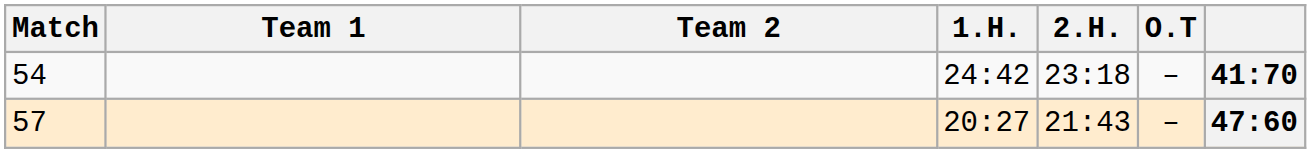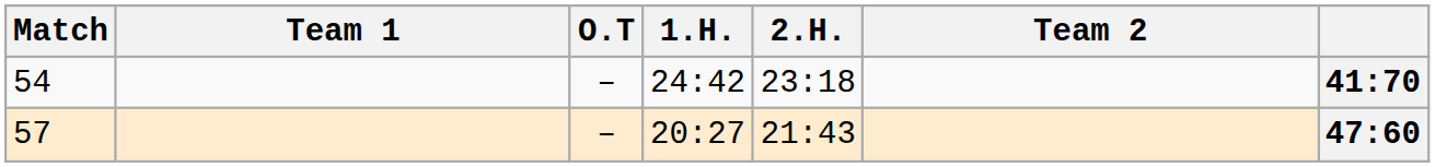columns swapped: Team 2 <-> O.T
